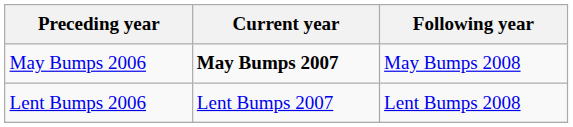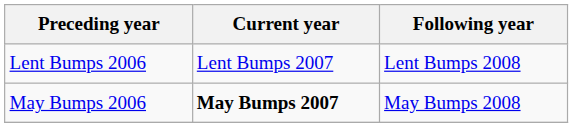rows swapped: May Bumps 2006 <-> Lent Bumps 2006
